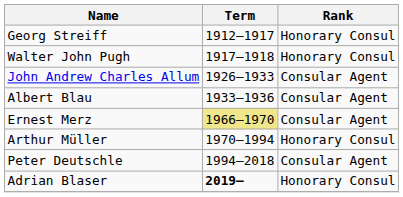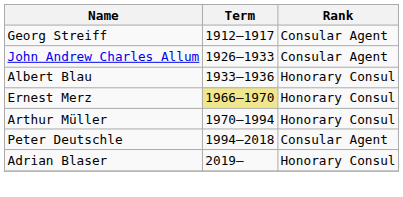Georg Streiff | Rank: Honorary Consul -> Consular Agent
- row: Walter John Pugh | 1917–1918 | Honorary Consul
Albert Blau | Rank: Consular Agent -> Honorary Consul
Ernest Merz | Rank: Consular Agent -> Honorary Consul
Adrian Blaser | Term: bold -> normal
